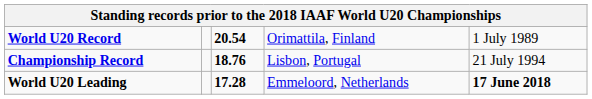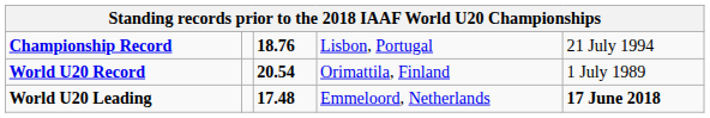rows swapped: World U20 Record <-> Championship Record
World U20 Leading | column 3: 17.28 -> 17.48
